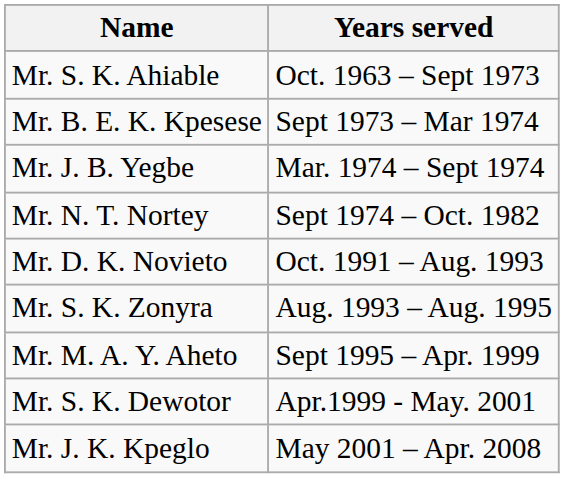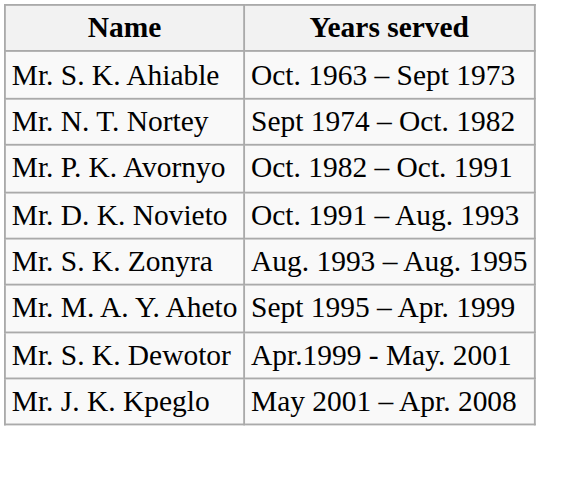- row: Mr. B. E. K. Kpesese | Sept 1973 – Mar 1974
- row: Mr. J. B. Yegbe | Mar. 1974 – Sept 1974
+ row: Mr. P. K. Avornyo | Oct. 1982 – Oct. 1991
